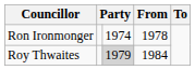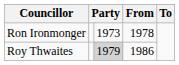Ron Ironmonger | column 3: 1974 -> 1973
Roy Thwaites | From: 1984 -> 1986
